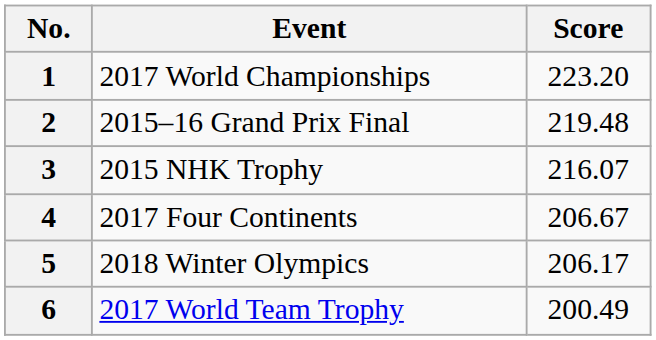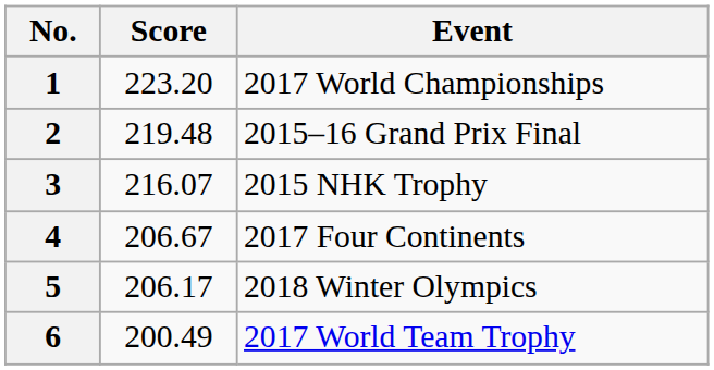columns swapped: Score <-> Event
